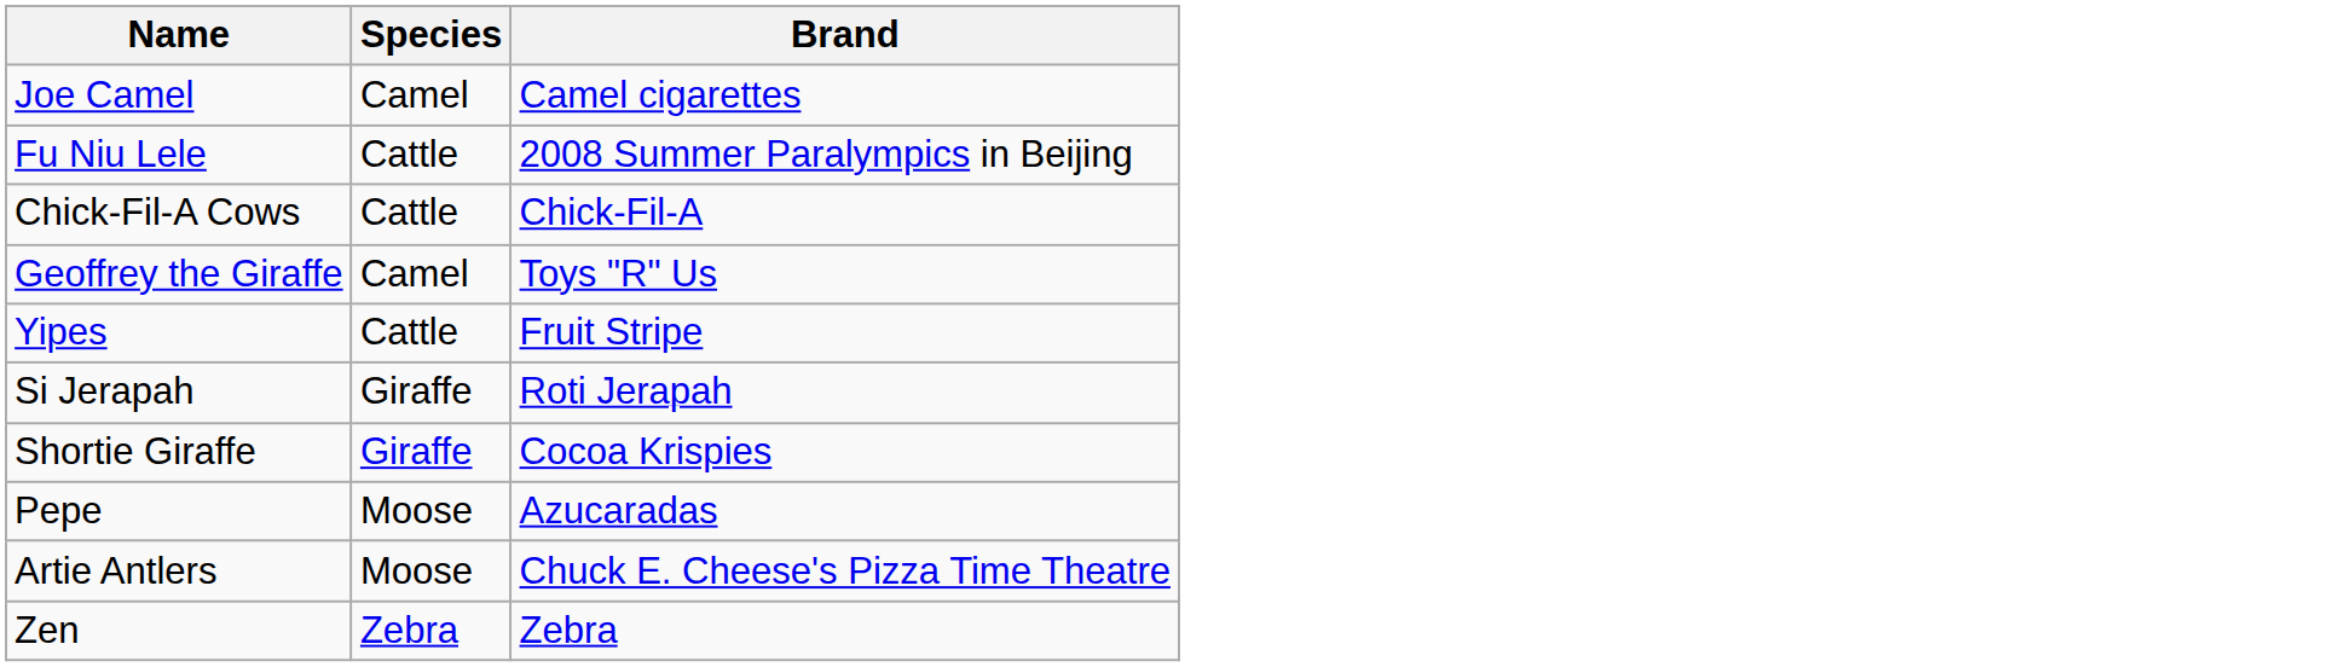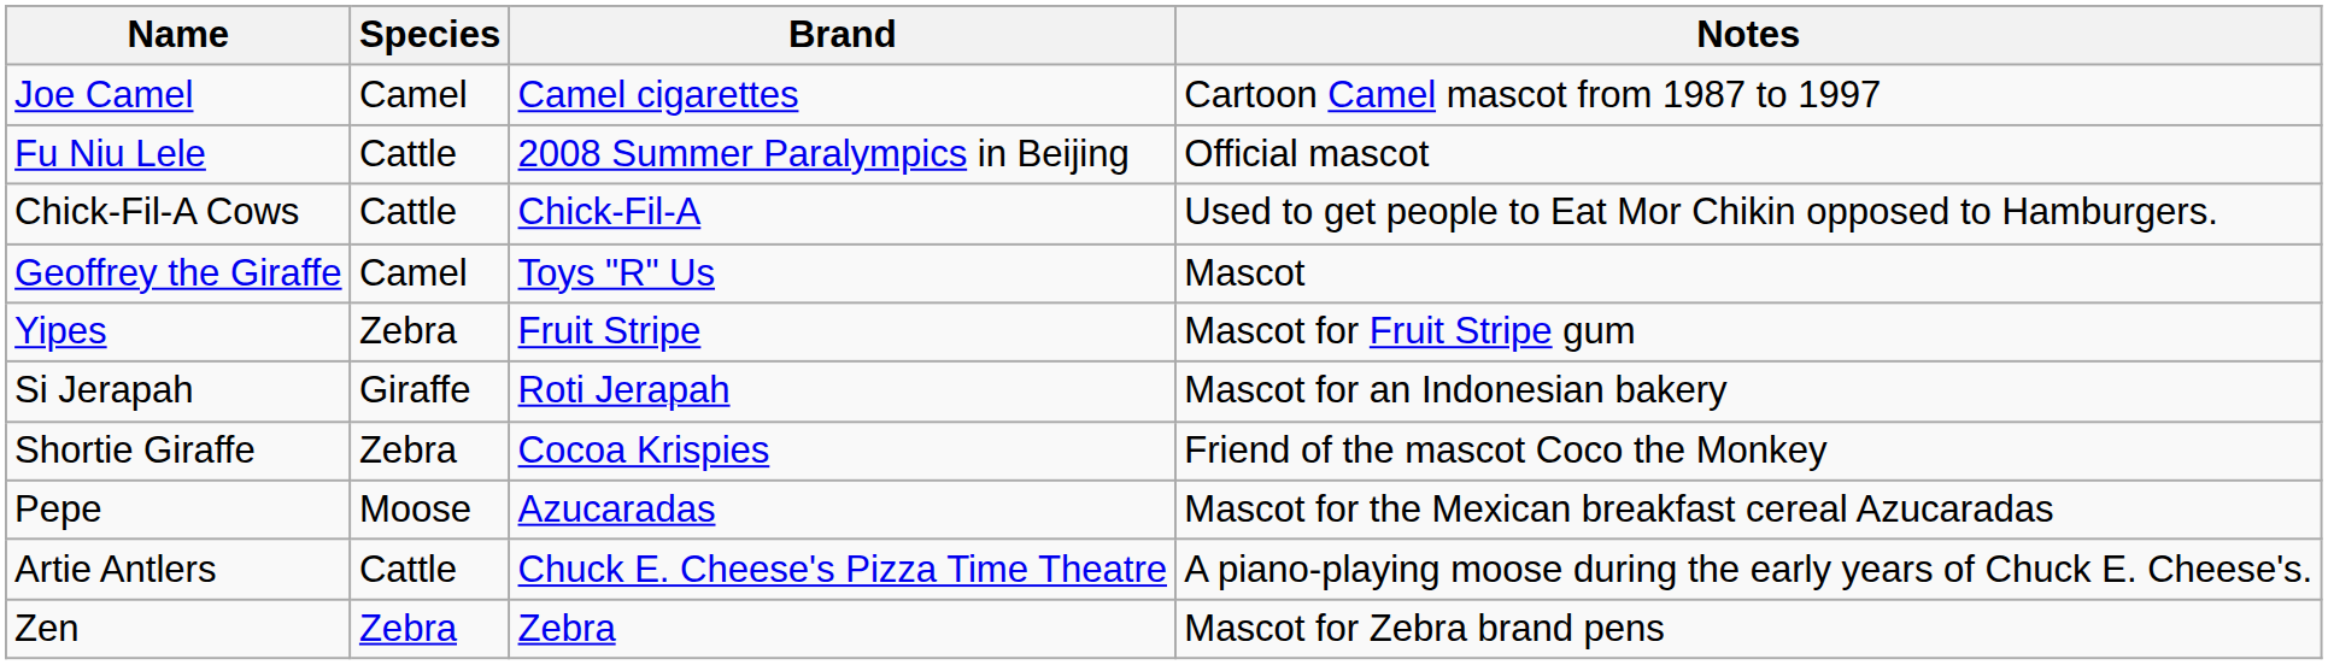+ column: Notes | Cartoon Camel mascot from 1987 to 1997 | Official mascot | Used to get people to Eat Mor Chikin opposed to Hamburgers. | Mascot | Mascot for Fruit Stripe gum | Mascot for an Indonesian bakery | Friend of the mascot Coco the Monkey | Mascot for the Mexican breakfast cereal Azucaradas | A piano-playing moose during the early years of Chuck E. Cheese's. | Mascot for Zebra brand pens
Yipes | Species: Cattle -> Zebra
Shortie Giraffe | Species: Giraffe -> Zebra
Artie Antlers | Species: Moose -> Cattle
